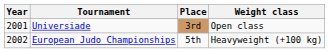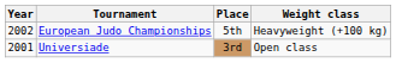rows swapped: European Judo Championships <-> Universiade
